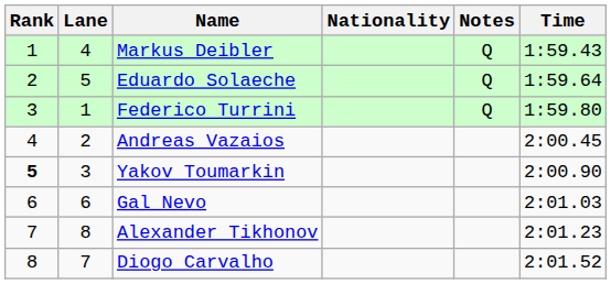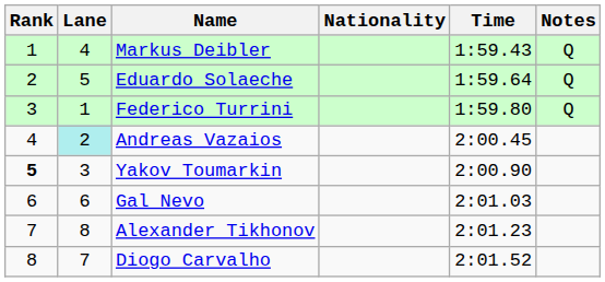columns swapped: Time <-> Notes
Andreas Vazaios | Lane: no background -> paleturquoise background
